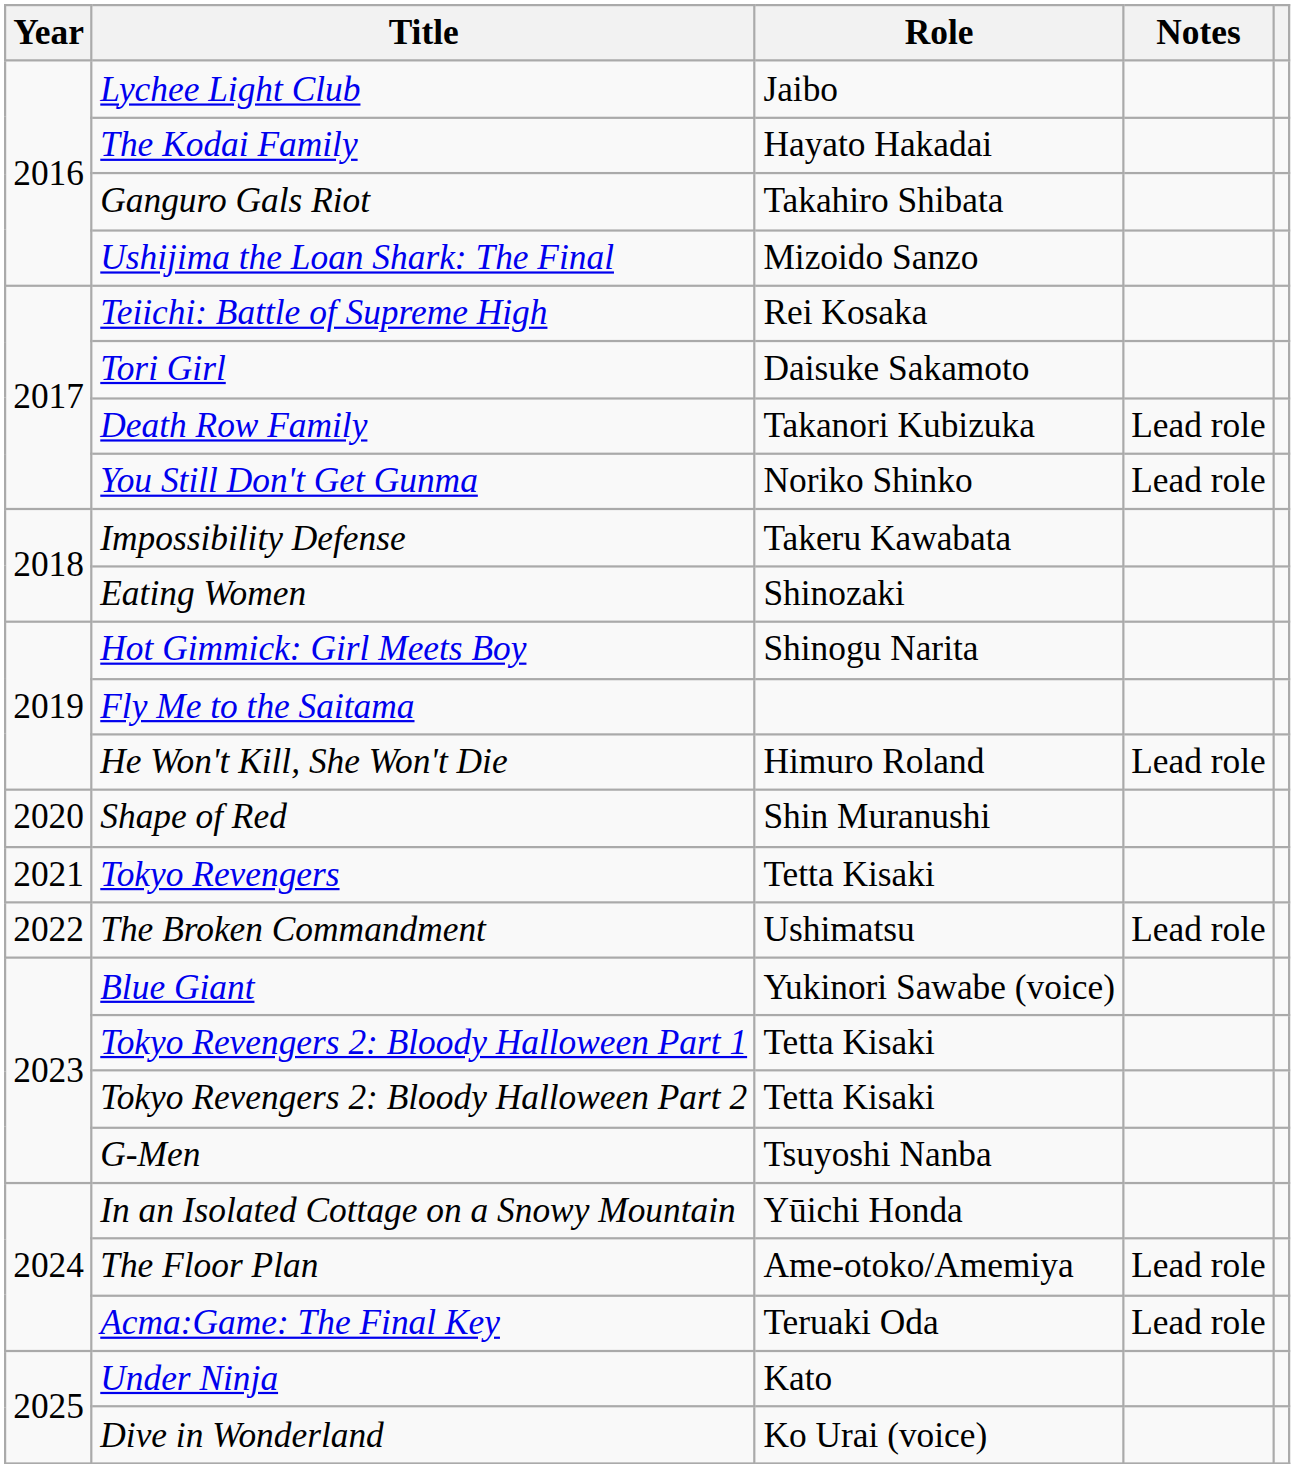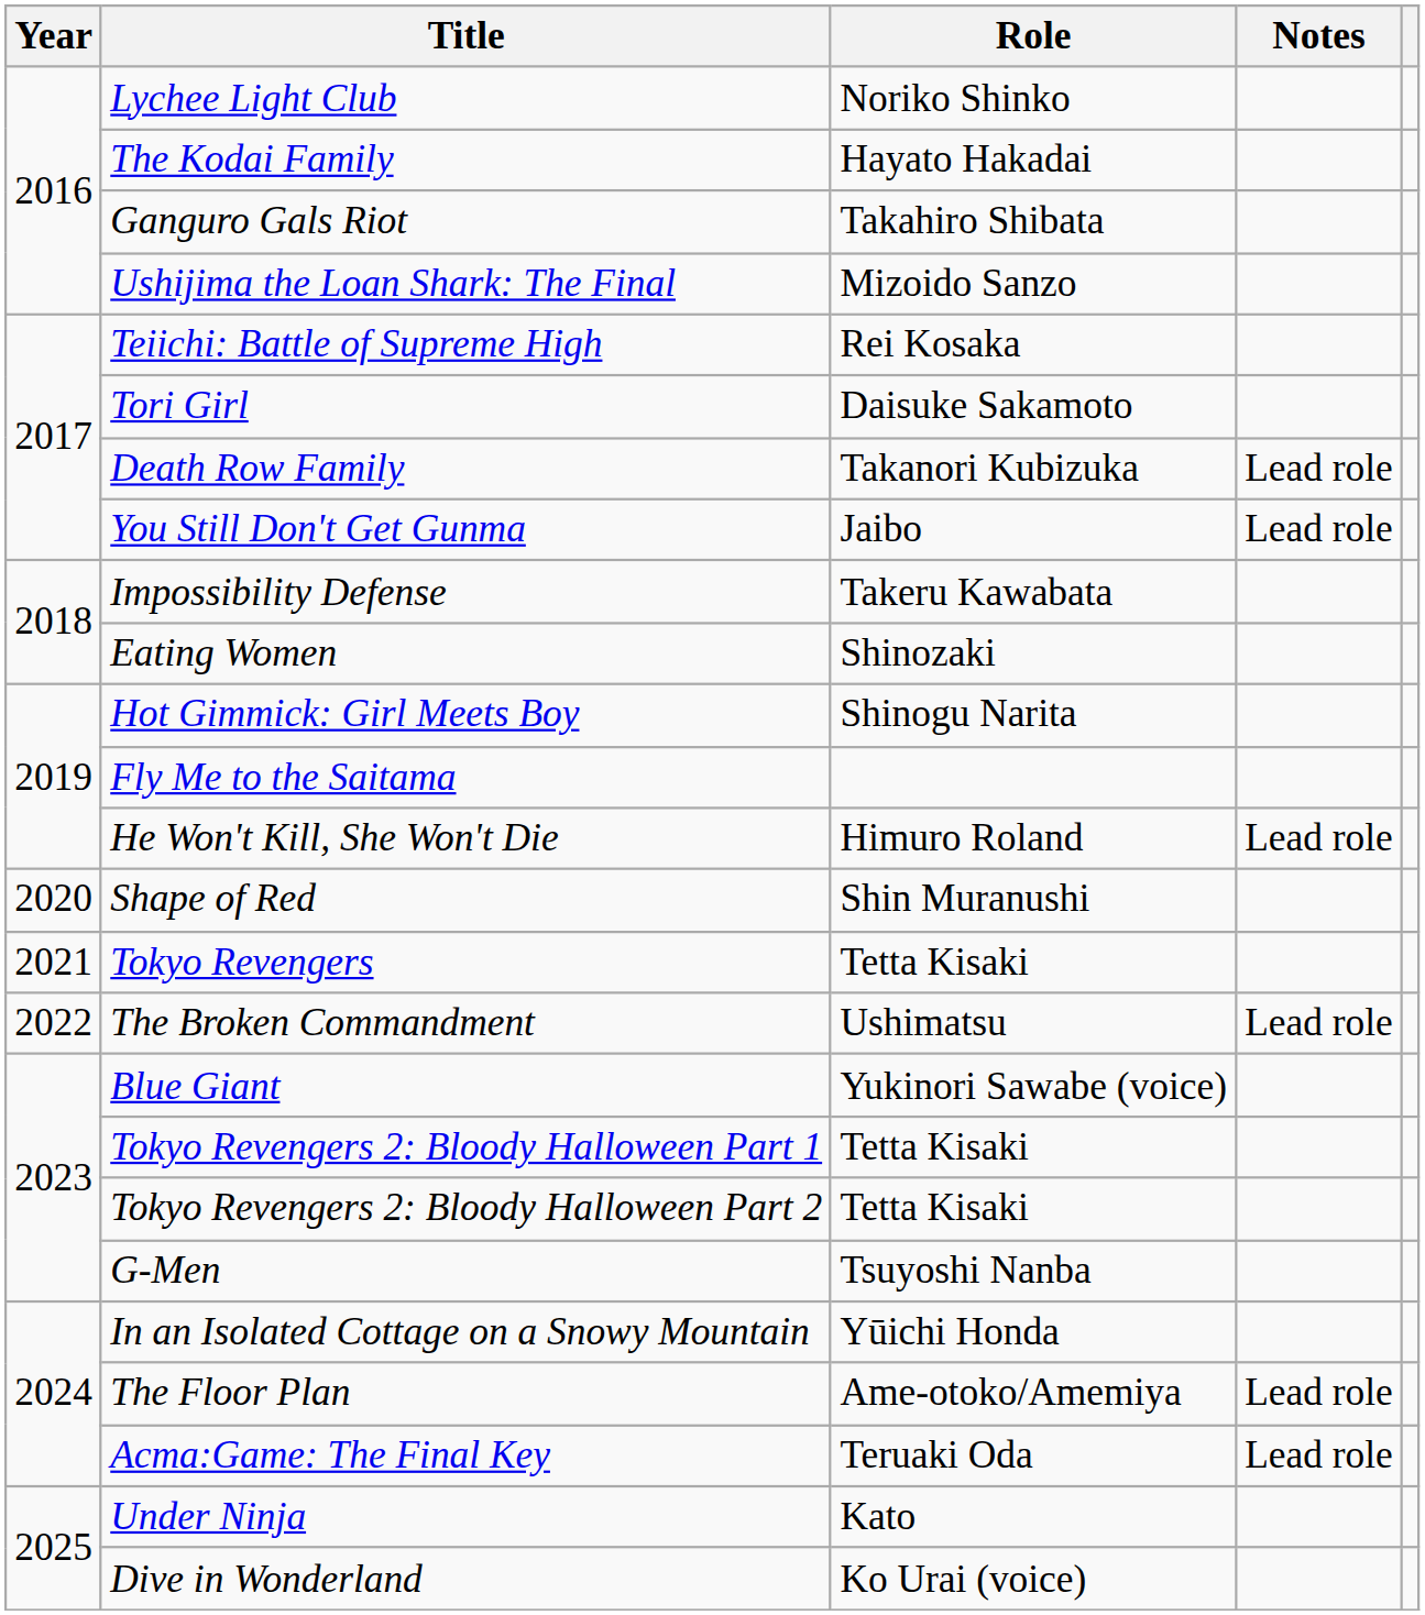Lychee Light Club | Role: Jaibo -> Noriko Shinko
You Still Don't Get Gunma | Role: Noriko Shinko -> Jaibo
